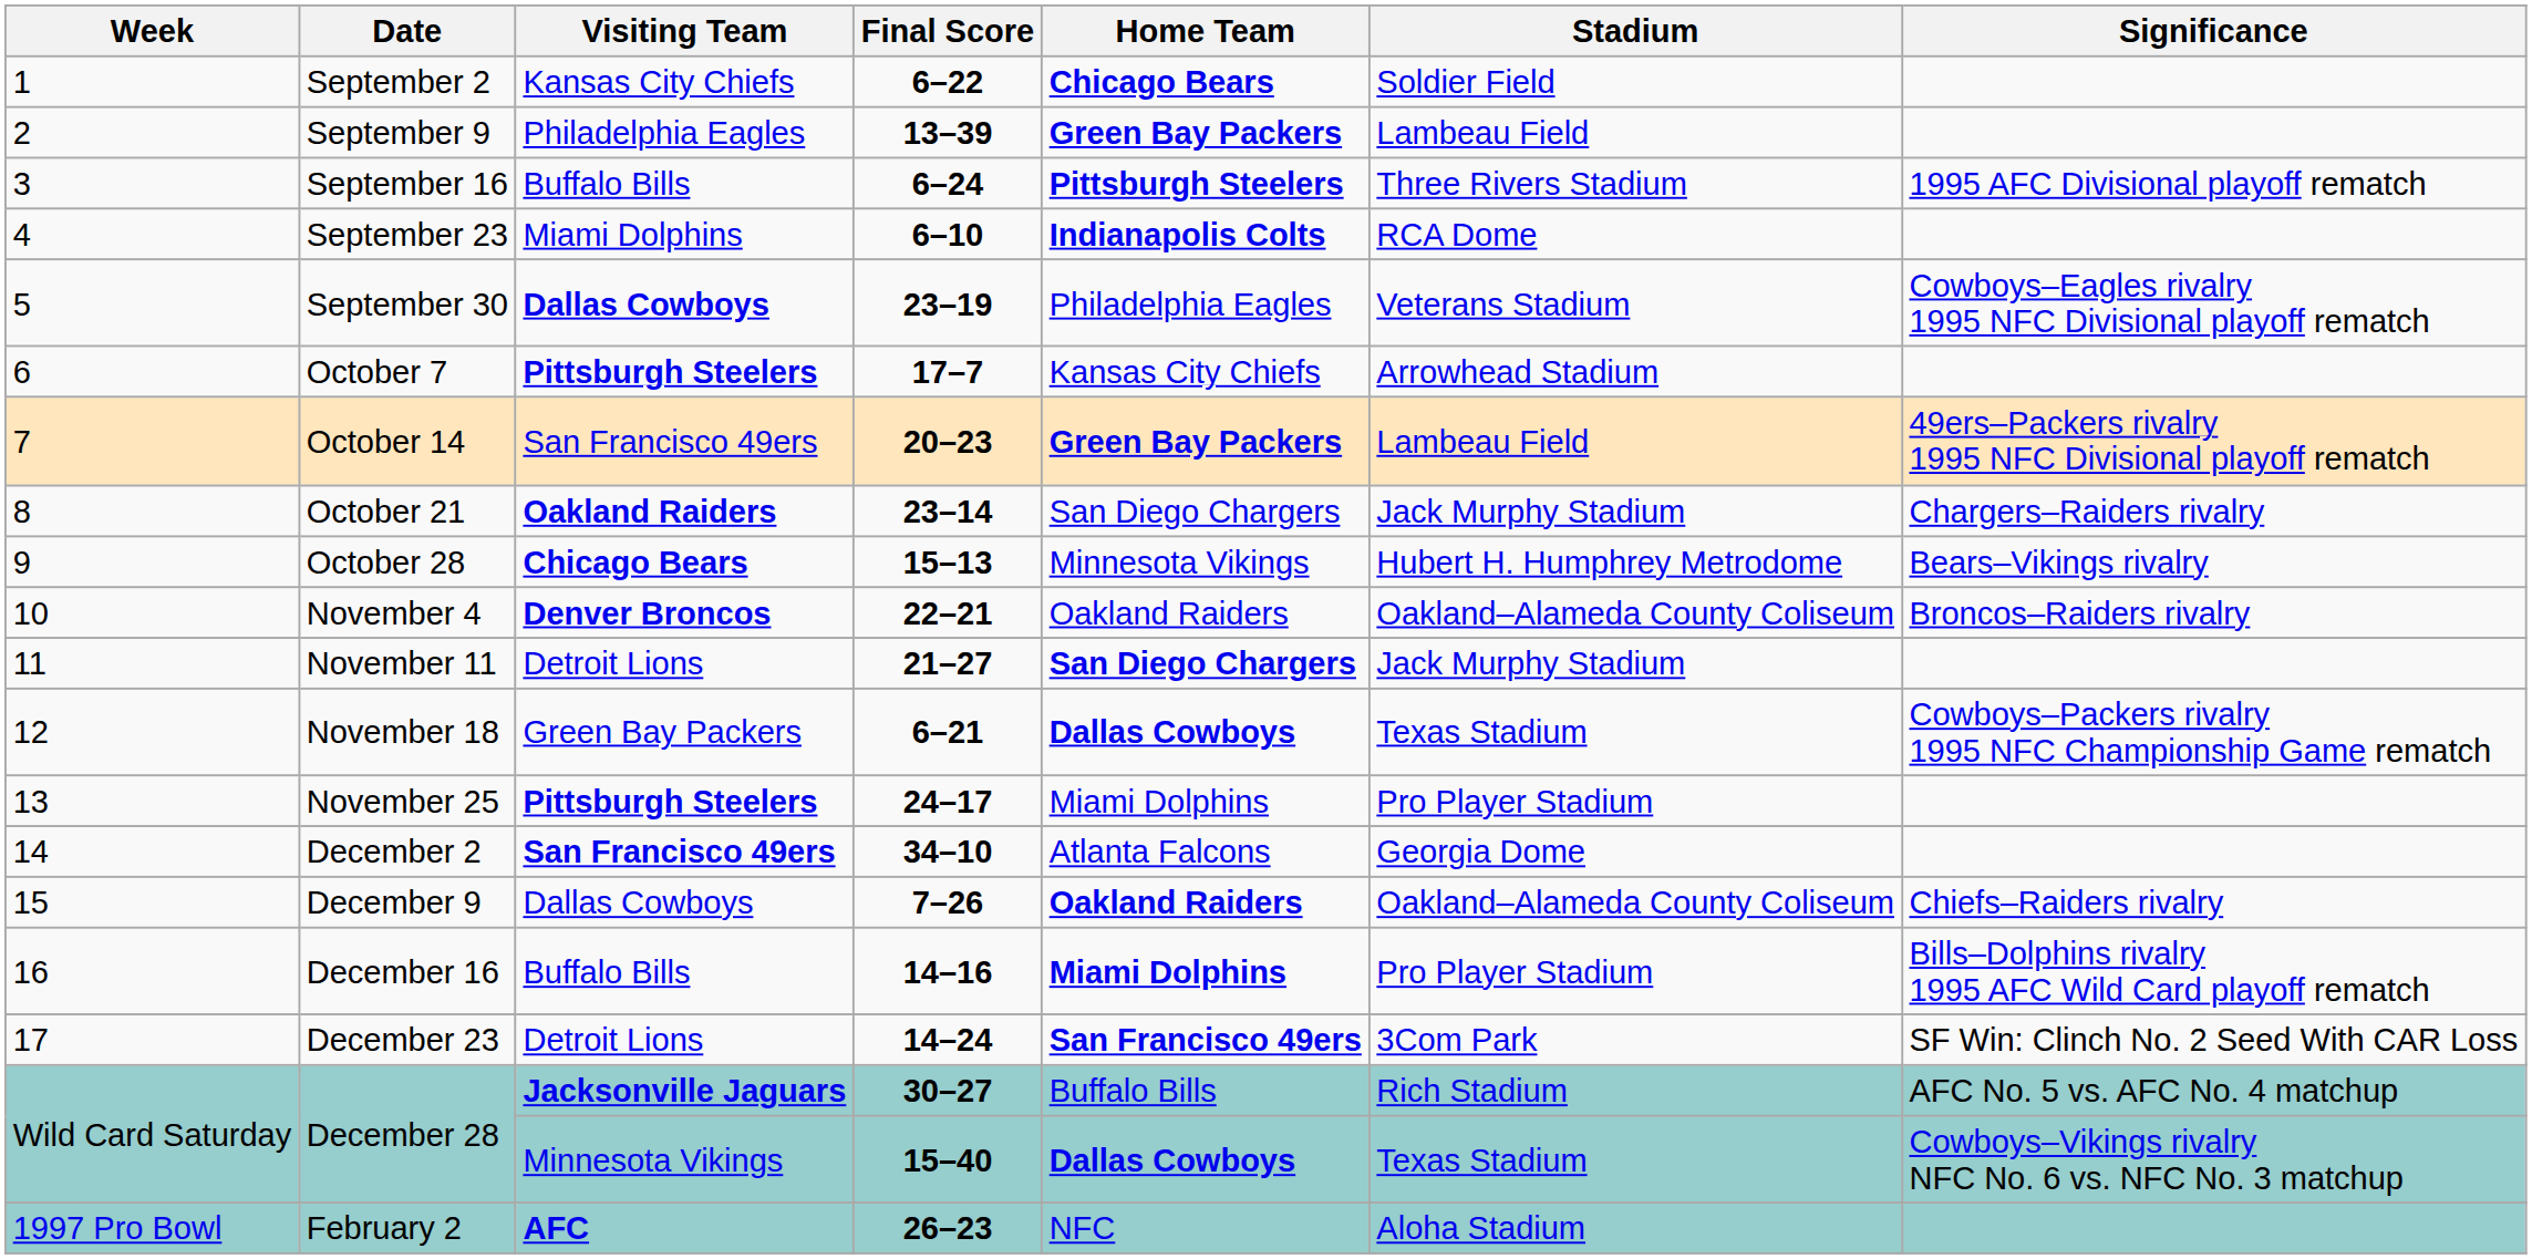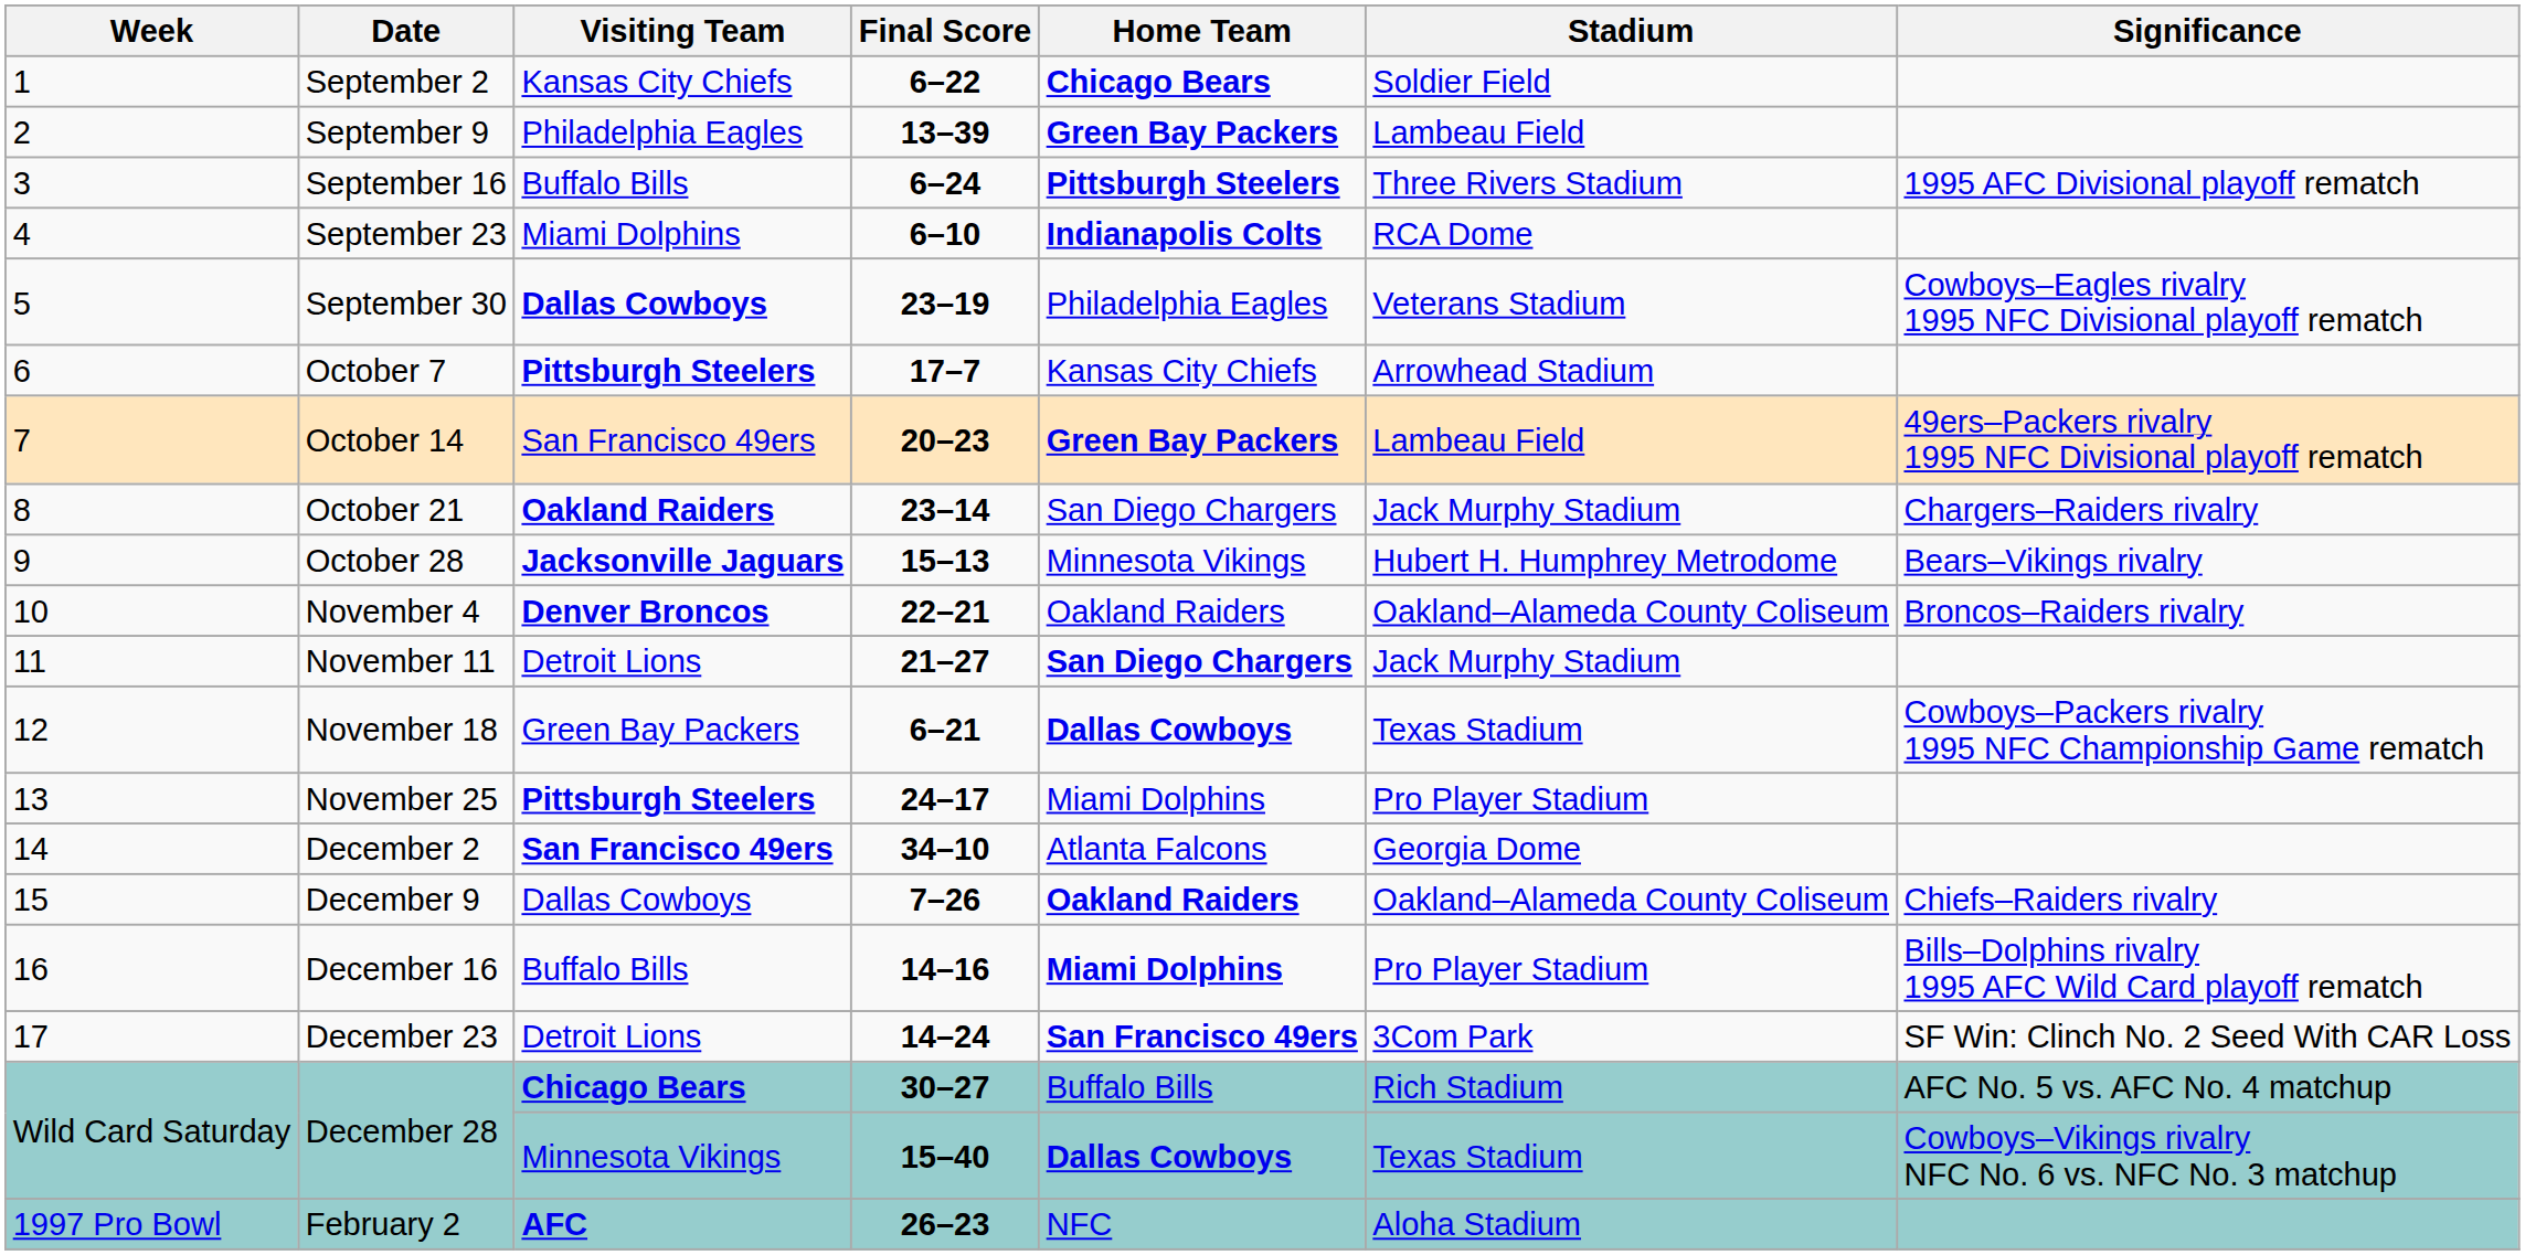October 28 | Visiting Team: Chicago Bears -> Jacksonville Jaguars
December 28 / 30–27 | Visiting Team: Jacksonville Jaguars -> Chicago Bears
